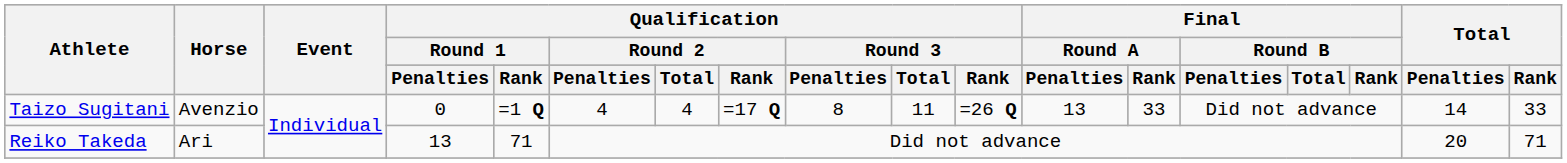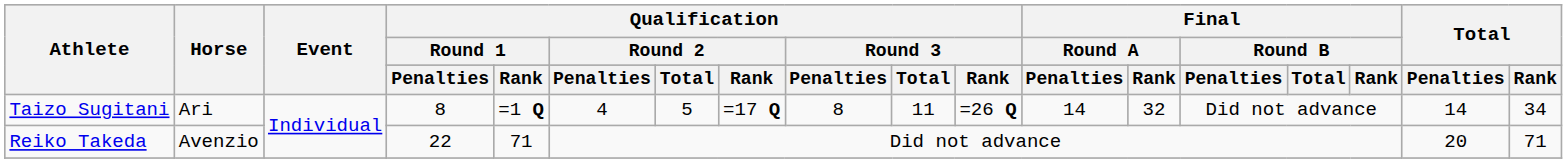Taizo Sugitani | Horse: Avenzio -> Ari
Taizo Sugitani | Qualification / Round 1 / Penalties: 0 -> 8
Taizo Sugitani | Qualification / Round 2 / Total: 4 -> 5
Taizo Sugitani | Final / Round A / Penalties: 13 -> 14
Taizo Sugitani | Final / Round A / Rank: 33 -> 32
Taizo Sugitani | Total / Rank: 33 -> 34
Reiko Takeda | Horse: Ari -> Avenzio
Reiko Takeda | Qualification / Round 1 / Penalties: 13 -> 22
